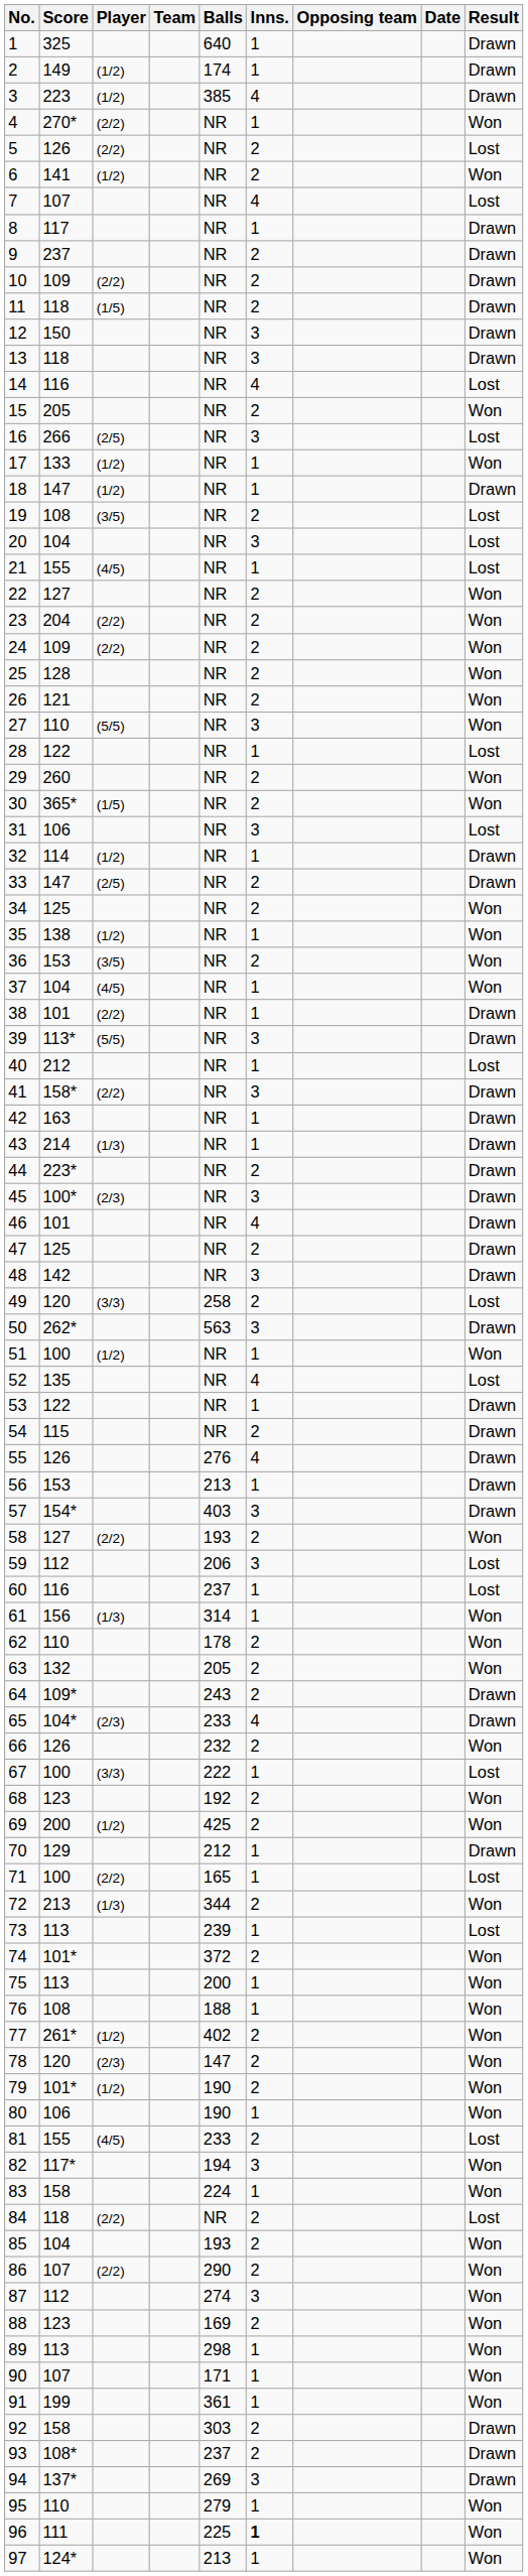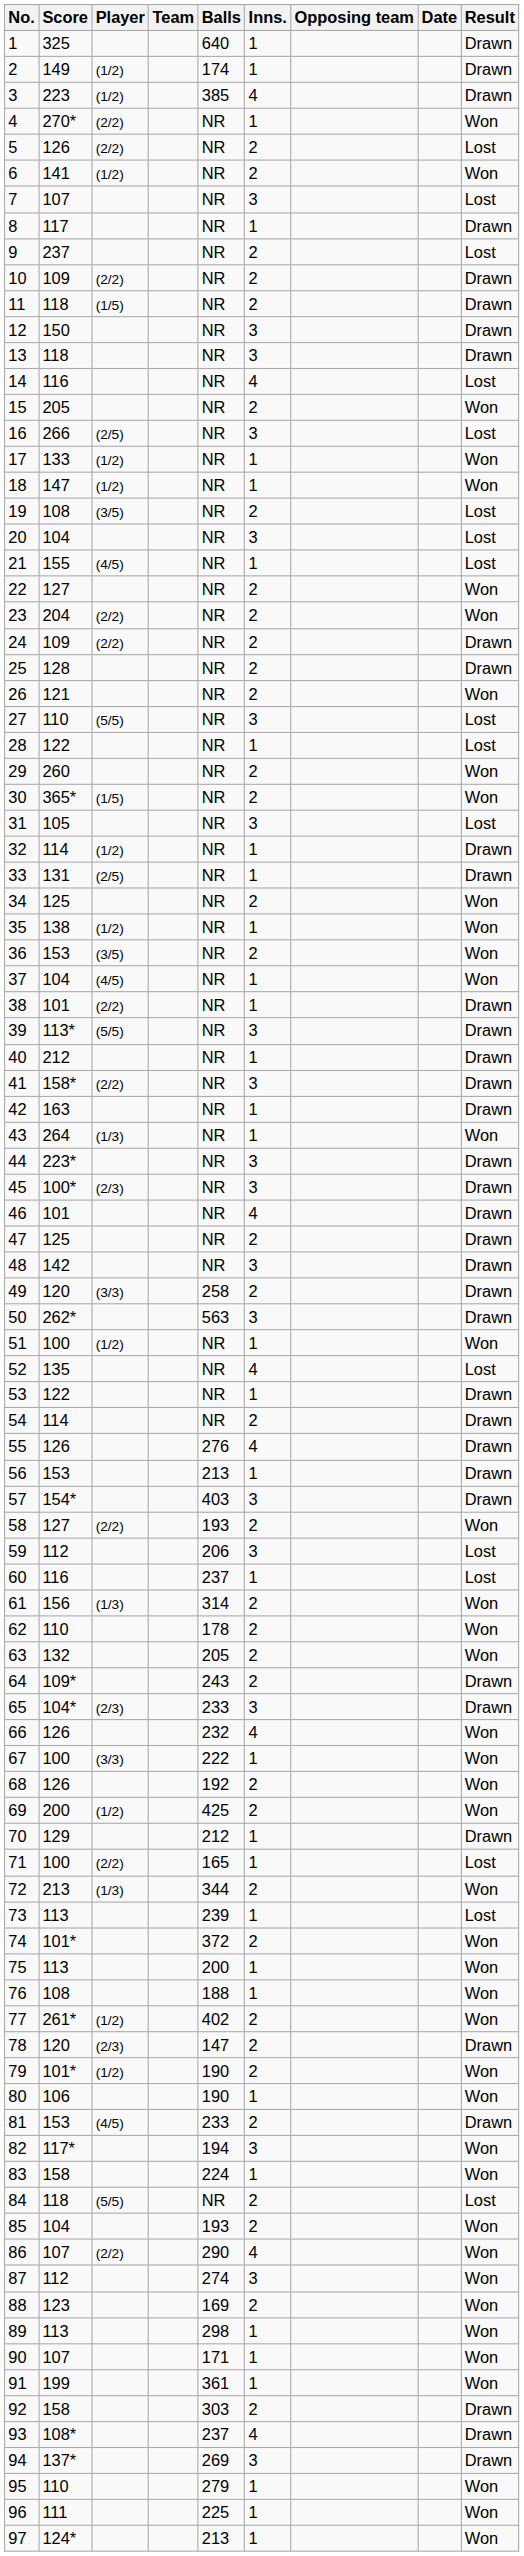7 | Inns.: 4 -> 3
9 | Result: Drawn -> Lost
18 | Result: Drawn -> Won
24 | Result: Won -> Drawn
25 | Result: Won -> Drawn
27 | Result: Won -> Lost
31 | Score: 106 -> 105
33 | Score: 147 -> 131
33 | Inns.: 2 -> 1
40 | Result: Lost -> Drawn
43 | Score: 214 -> 264
43 | Result: Drawn -> Won
44 | Inns.: 2 -> 3
49 | Result: Lost -> Drawn
54 | Score: 115 -> 114
61 | Inns.: 1 -> 2
65 | Inns.: 4 -> 3
66 | Inns.: 2 -> 4
67 | Result: Lost -> Won
68 | Score: 123 -> 126
78 | Result: Won -> Drawn
81 | Score: 155 -> 153
81 | Result: Lost -> Drawn
84 | Player: (2/2) -> (5/5)
86 | Inns.: 2 -> 4
93 | Inns.: 2 -> 4
96 | Inns.: bold -> normal
